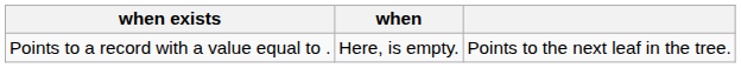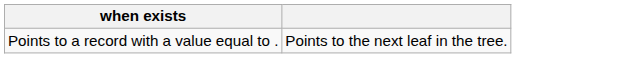- column: when | Here, is empty.
